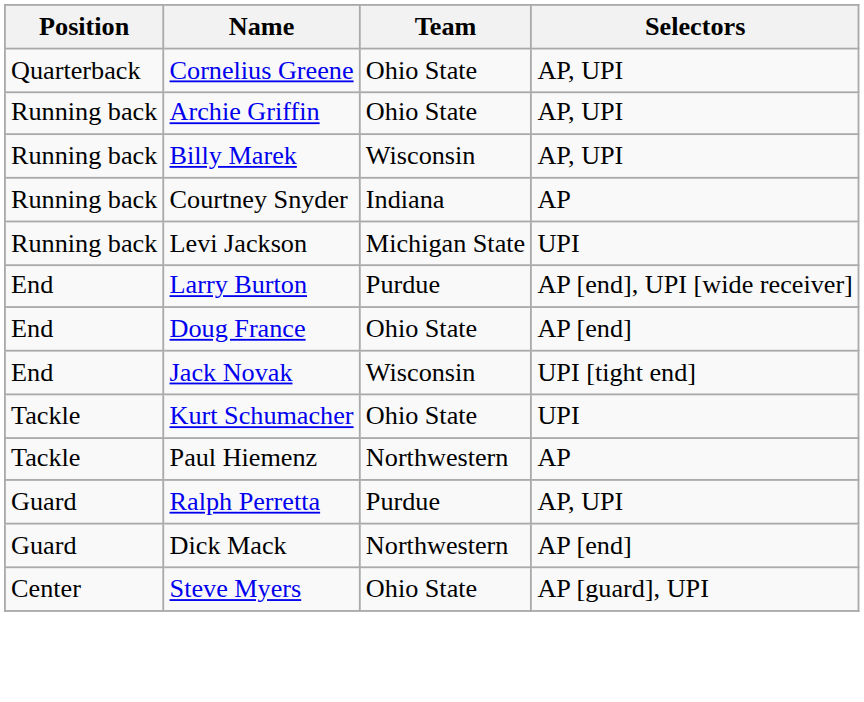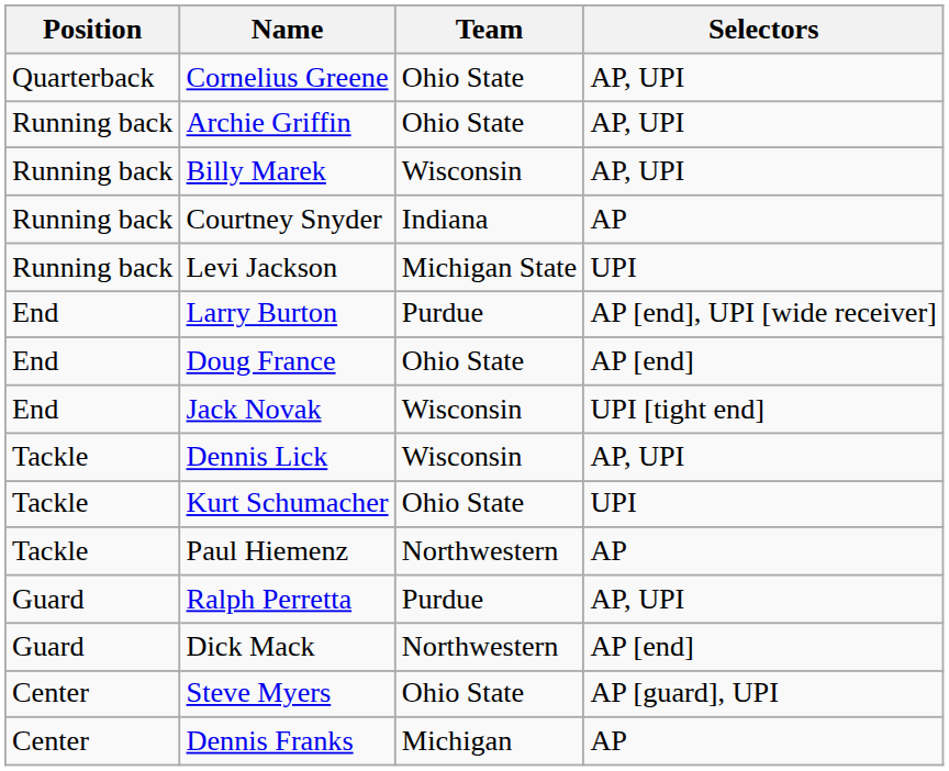+ row: Tackle | Dennis Lick | Wisconsin | AP, UPI
+ row: Center | Dennis Franks | Michigan | AP
